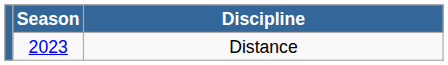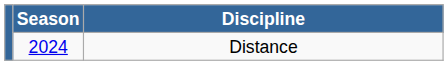Distance | Season: 2023 -> 2024
